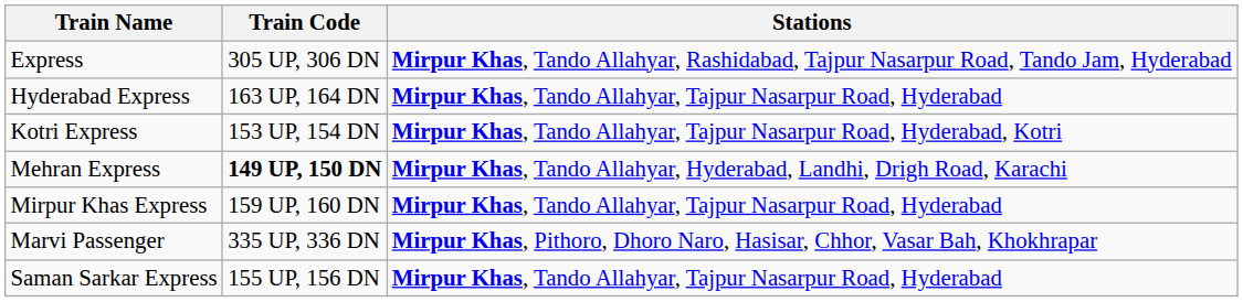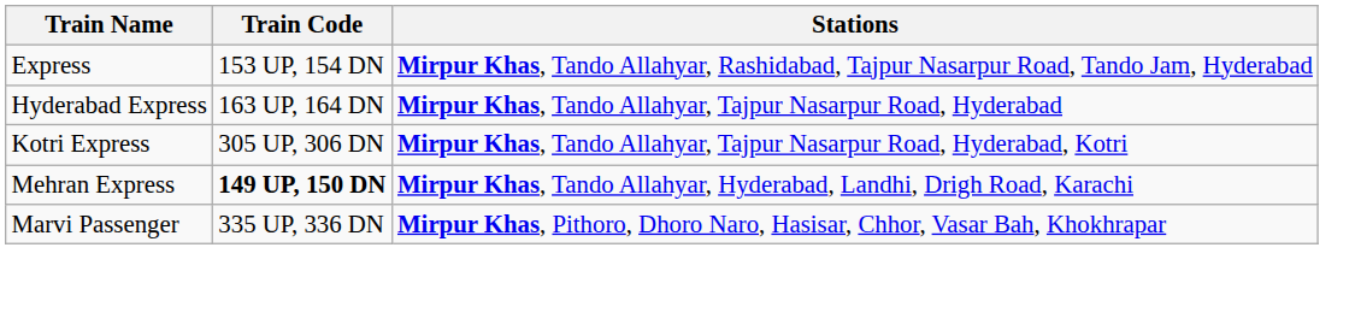Express | Train Code: 305 UP, 306 DN -> 153 UP, 154 DN
Kotri Express | Train Code: 153 UP, 154 DN -> 305 UP, 306 DN
- row: Mirpur Khas Express | 159 UP, 160 DN | Mirpur Khas, Tando Allahyar, Tajpur Nasarpur Road, Hyderabad
- row: Saman Sarkar Express | 155 UP, 156 DN | Mirpur Khas, Tando Allahyar, Tajpur Nasarpur Road, Hyderabad
